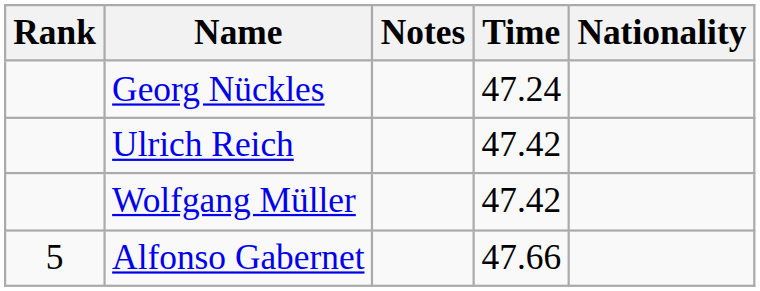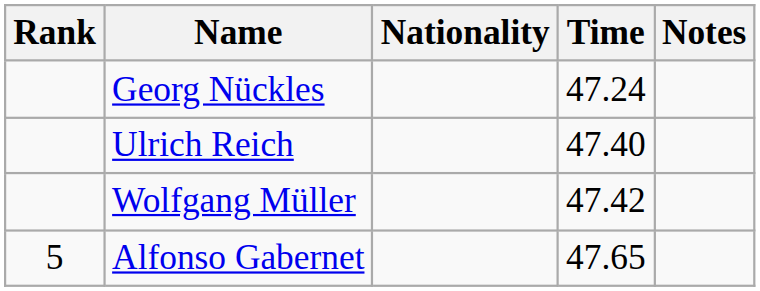columns swapped: Nationality <-> Notes
Ulrich Reich | Time: 47.42 -> 47.40
Alfonso Gabernet | Time: 47.66 -> 47.65
